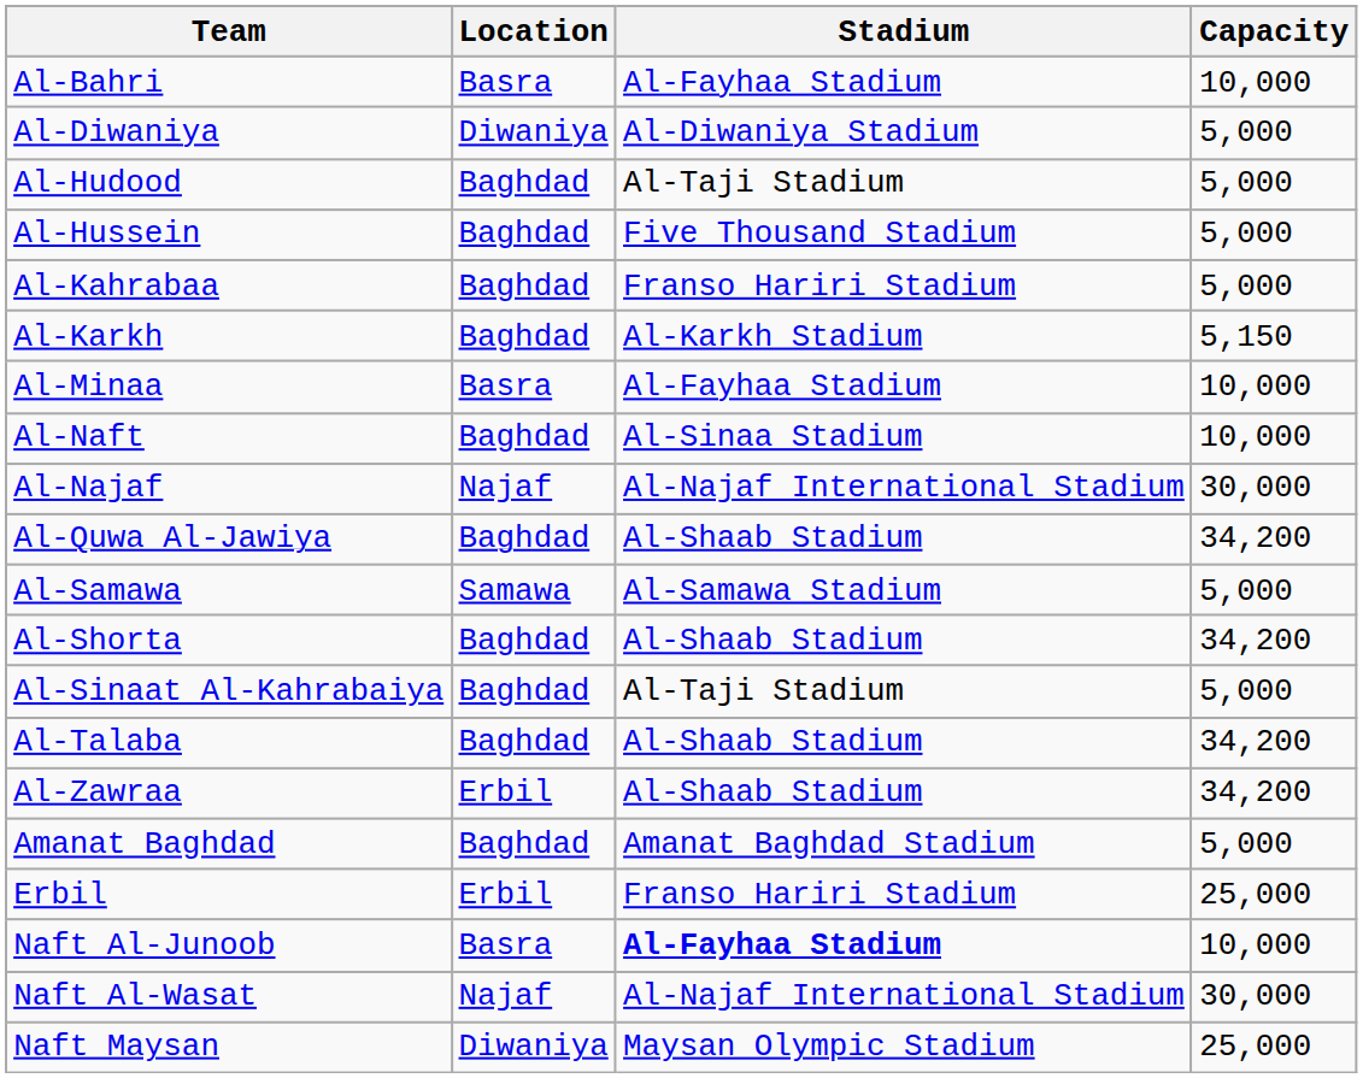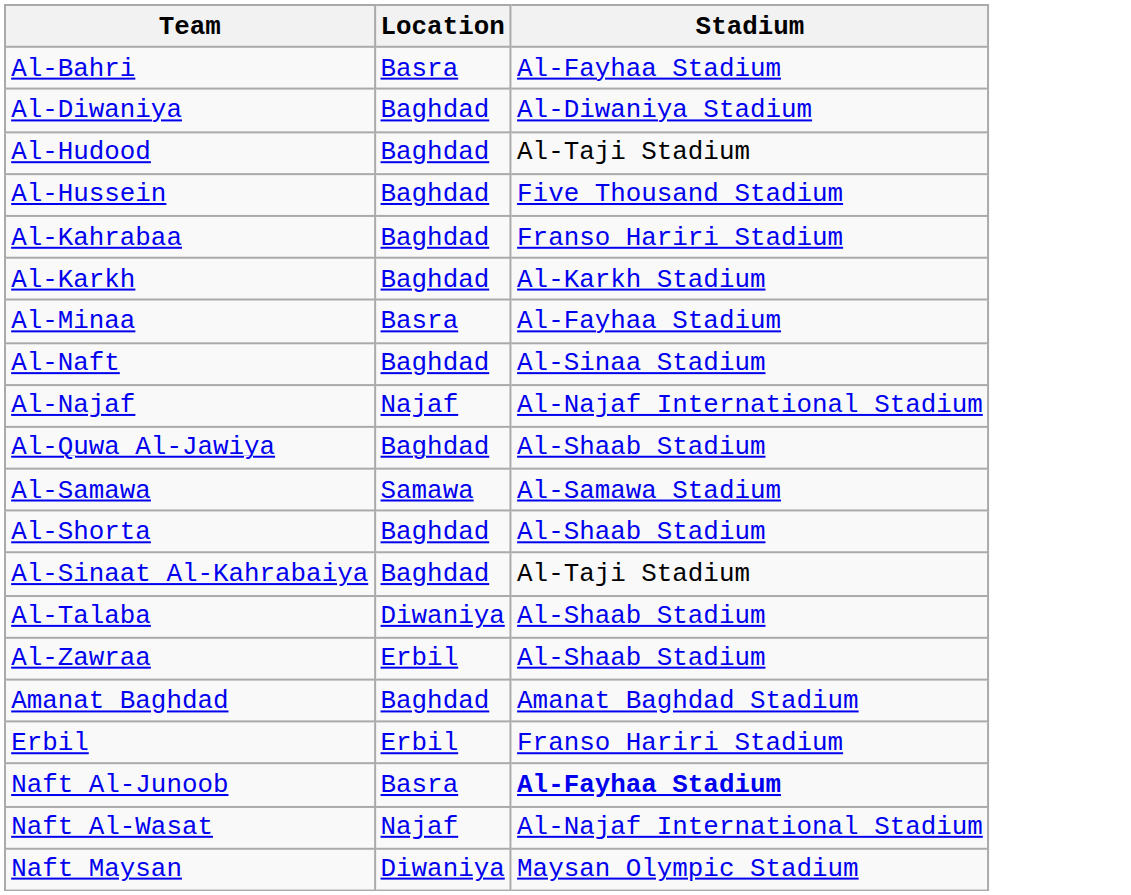- column: Capacity | 10,000 | 5,000 | 5,000 | 5,000 | 5,000 | 5,150 | 10,000 | 10,000 | 30,000 | 34,200 | 5,000 | 34,200 | 5,000 | 34,200 | 34,200 | 5,000 | 25,000 | 10,000 | 30,000 | 25,000
Al-Diwaniya | Location: Diwaniya -> Baghdad
Al-Talaba | Location: Baghdad -> Diwaniya
